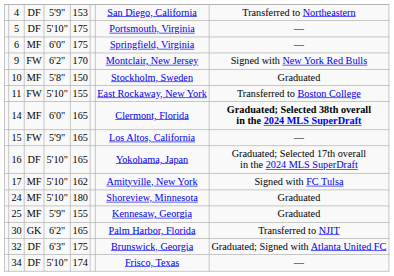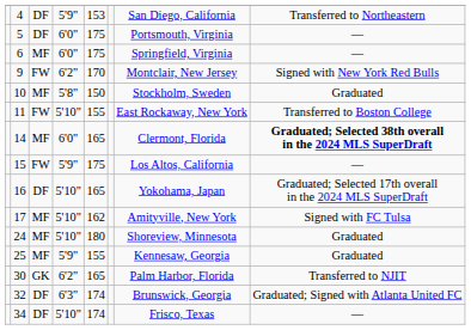5 | column 4: 5'10" -> 6'0"
15 | column 5: 165 -> 175
32 | column 5: 175 -> 174
